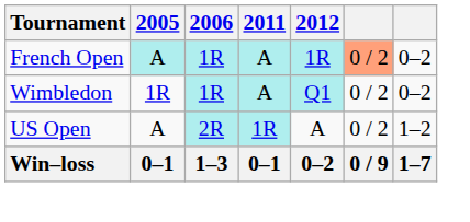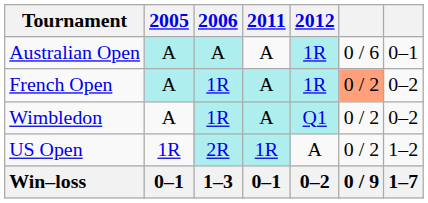+ row: Australian Open | A | A | A | 1R | 0 / 6 | 0–1
Wimbledon | 2005: 1R -> A
US Open | 2005: A -> 1R
